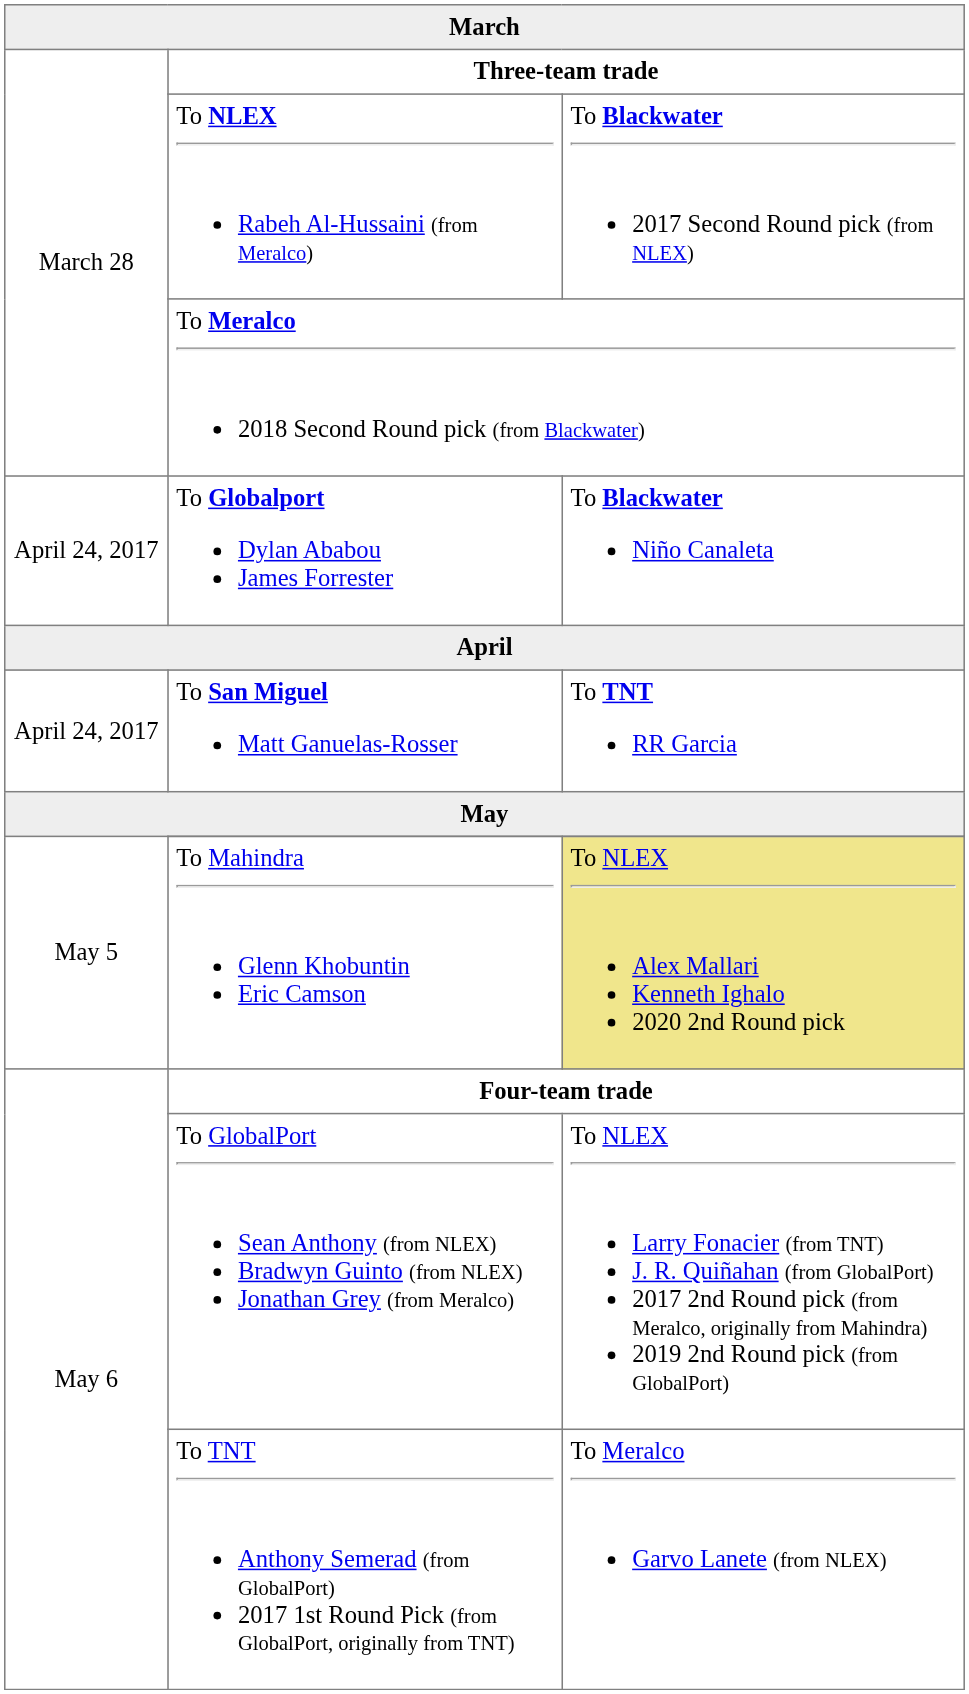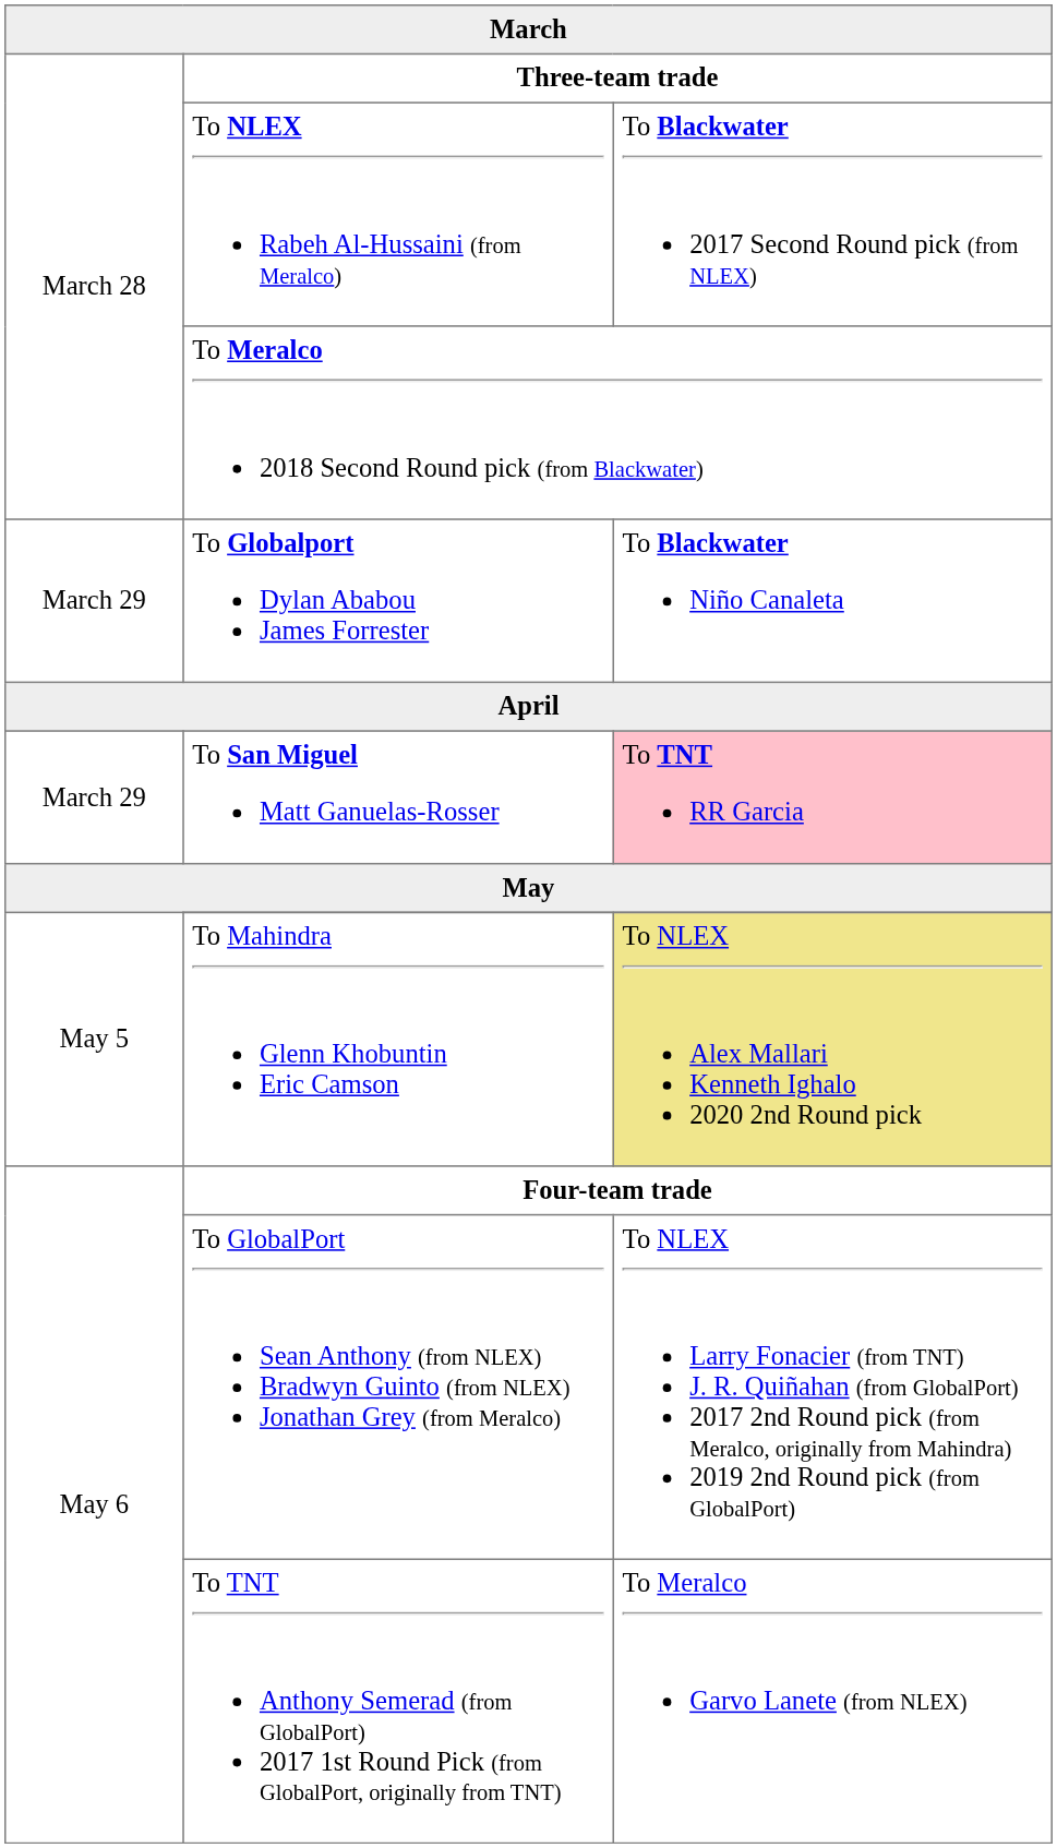To Globalport Dylan Ababou James Forrester | column 1: April 24, 2017 -> March 29
To San Miguel Matt Ganuelas-Rosser | column 1: April 24, 2017 -> March 29
To San Miguel Matt Ganuelas-Rosser | column 3: no background -> pink background
